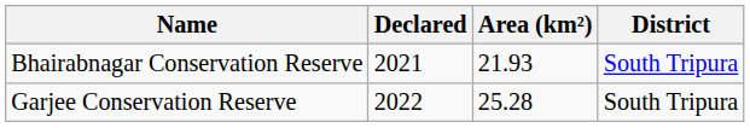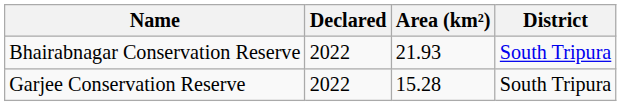Bhairabnagar Conservation Reserve | Declared: 2021 -> 2022
Garjee Conservation Reserve | Area (km²): 25.28 -> 15.28
